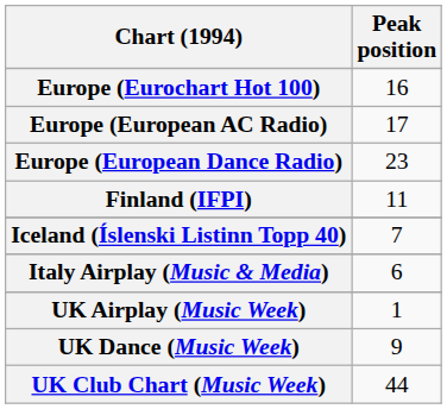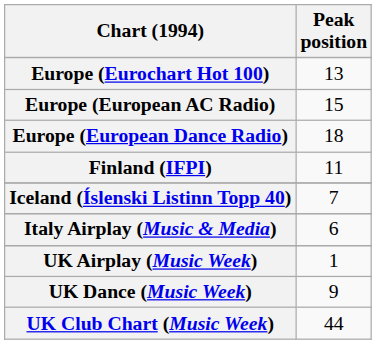Europe (Eurochart Hot 100) | Peak position: 16 -> 13
Europe (European AC Radio) | Peak position: 17 -> 15
Europe (European Dance Radio) | Peak position: 23 -> 18
